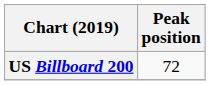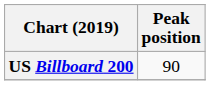US Billboard 200 | Peak position: 72 -> 90
